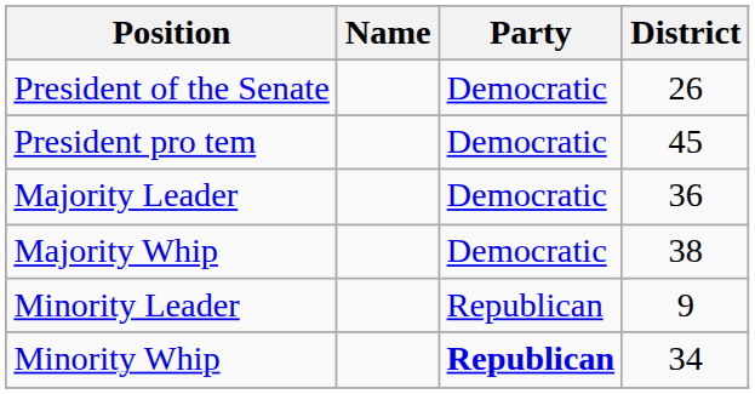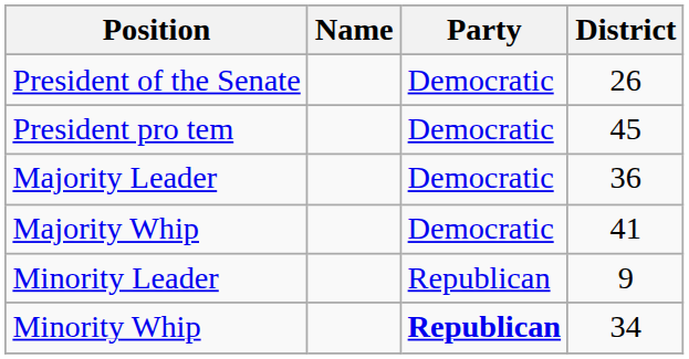Majority Whip | District: 38 -> 41
